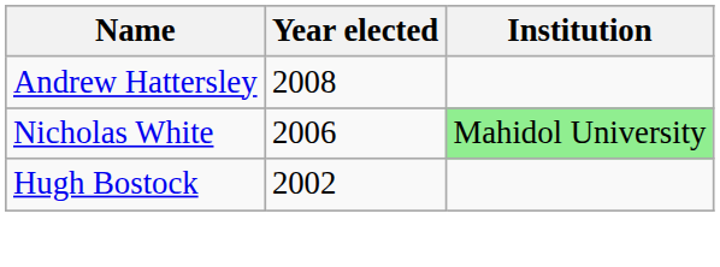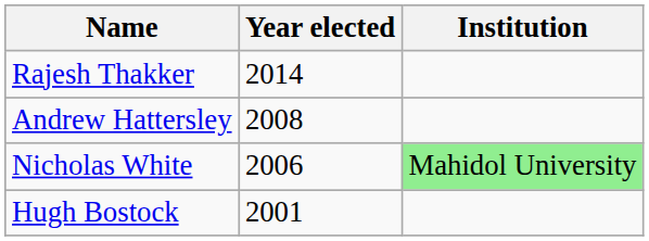+ row: Rajesh Thakker | 2014
Hugh Bostock | Year elected: 2002 -> 2001
